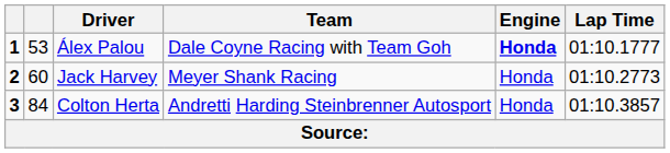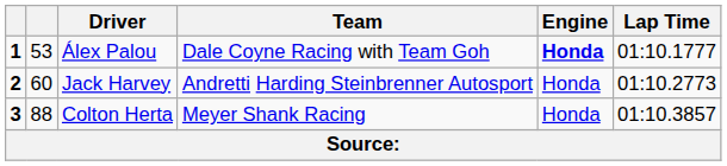Jack Harvey | Team: Meyer Shank Racing -> Andretti Harding Steinbrenner Autosport
Colton Herta | column 2: 84 -> 88
Colton Herta | Team: Andretti Harding Steinbrenner Autosport -> Meyer Shank Racing
